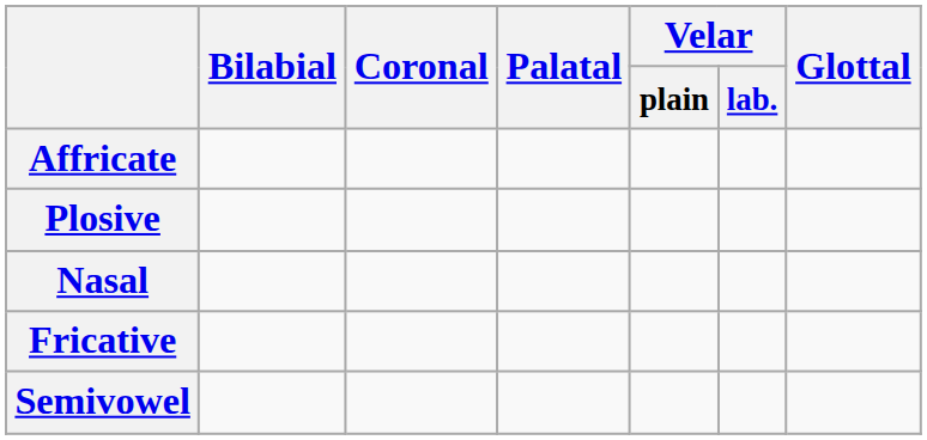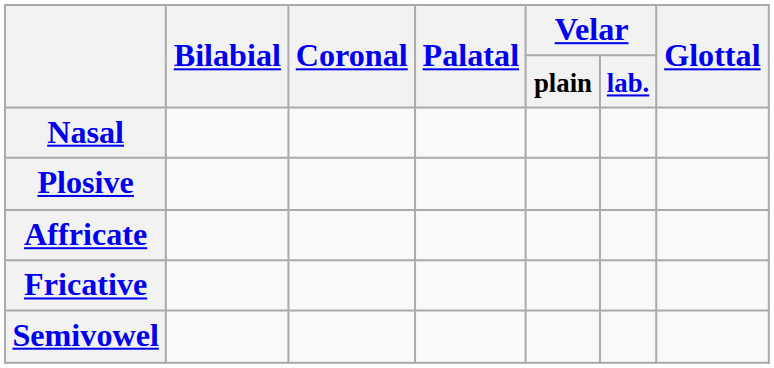rows swapped: Nasal <-> Affricate
